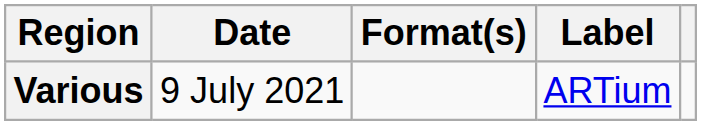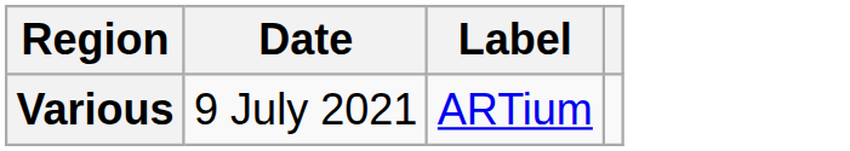- column: Format(s)
